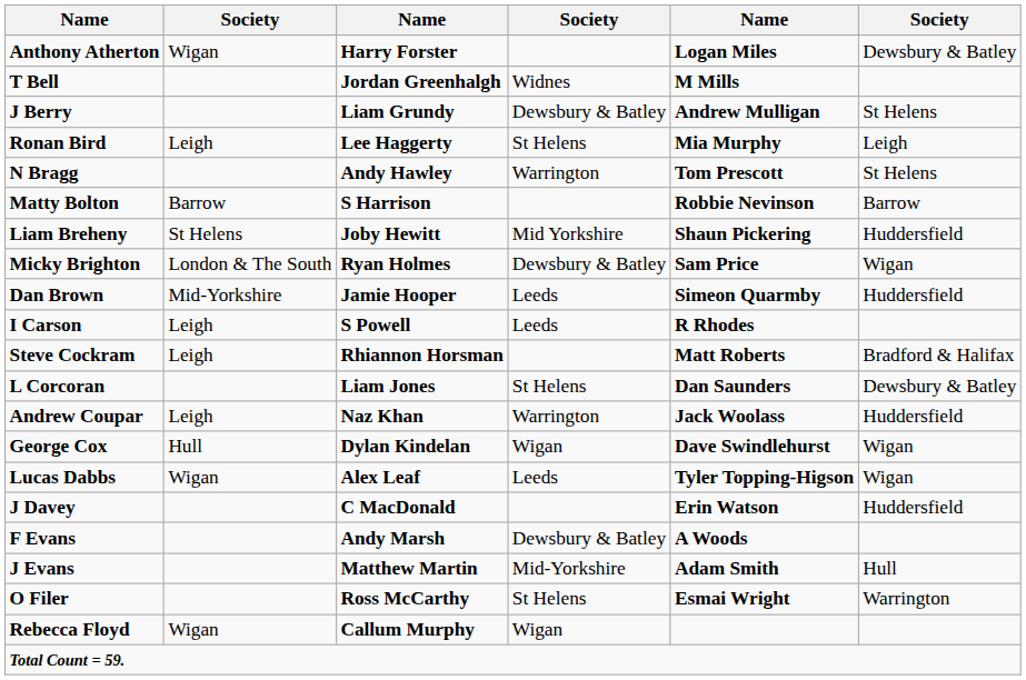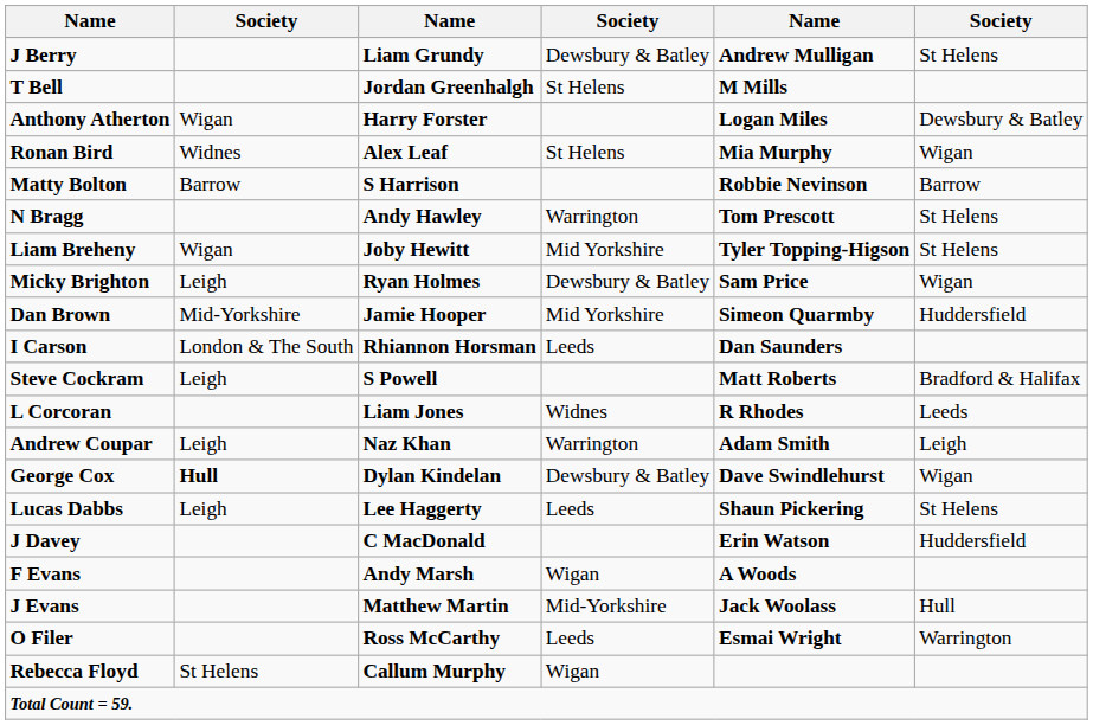rows swapped: Anthony Atherton <-> J Berry
T Bell | column 4: Widnes -> St Helens
Ronan Bird | column 2: Leigh -> Widnes
Ronan Bird | column 3: Lee Haggerty -> Alex Leaf
Ronan Bird | column 6: Leigh -> Wigan
rows swapped: Matty Bolton <-> N Bragg
Liam Breheny | column 2: St Helens -> Wigan
Liam Breheny | column 5: Shaun Pickering -> Tyler Topping-Higson
Liam Breheny | column 6: Huddersfield -> St Helens
Micky Brighton | column 2: London & The South -> Leigh
Dan Brown | column 4: Leeds -> Mid Yorkshire
I Carson | column 2: Leigh -> London & The South
I Carson | column 3: S Powell -> Rhiannon Horsman
I Carson | column 5: R Rhodes -> Dan Saunders
Steve Cockram | column 3: Rhiannon Horsman -> S Powell
L Corcoran | column 4: St Helens -> Widnes
L Corcoran | column 5: Dan Saunders -> R Rhodes
L Corcoran | column 6: Dewsbury & Batley -> Leeds
Andrew Coupar | column 5: Jack Woolass -> Adam Smith
Andrew Coupar | column 6: Huddersfield -> Leigh
George Cox | column 2: normal -> bold
George Cox | column 4: Wigan -> Dewsbury & Batley
Lucas Dabbs | column 2: Wigan -> Leigh
Lucas Dabbs | column 3: Alex Leaf -> Lee Haggerty
Lucas Dabbs | column 5: Tyler Topping-Higson -> Shaun Pickering
Lucas Dabbs | column 6: Wigan -> St Helens
F Evans | column 4: Dewsbury & Batley -> Wigan
J Evans | column 5: Adam Smith -> Jack Woolass
O Filer | column 4: St Helens -> Leeds
Rebecca Floyd | column 2: Wigan -> St Helens
